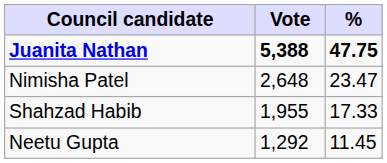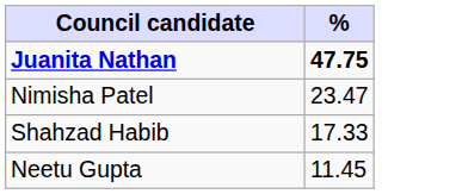- column: Vote | 5,388 | 2,648 | 1,955 | 1,292
